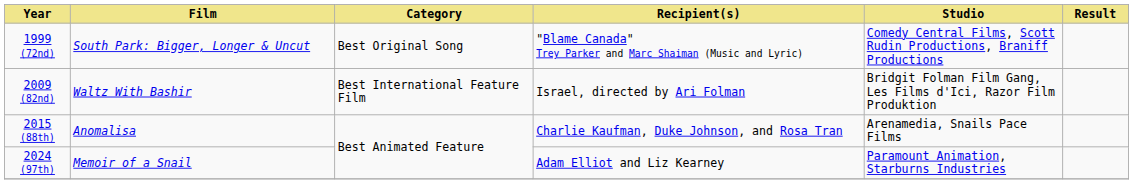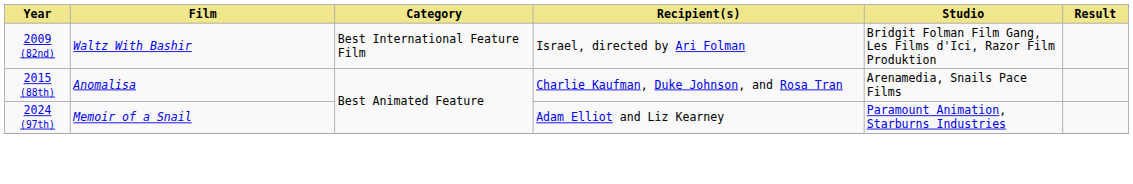- row: 1999 (72nd) | South Park: Bigger, Longer & Uncut | Best Original Song | "Blame Canada" Trey Parker and Marc Shaiman (Music and Lyric) | Comedy Central Films, Scott Rudin Productions, Braniff Productions
